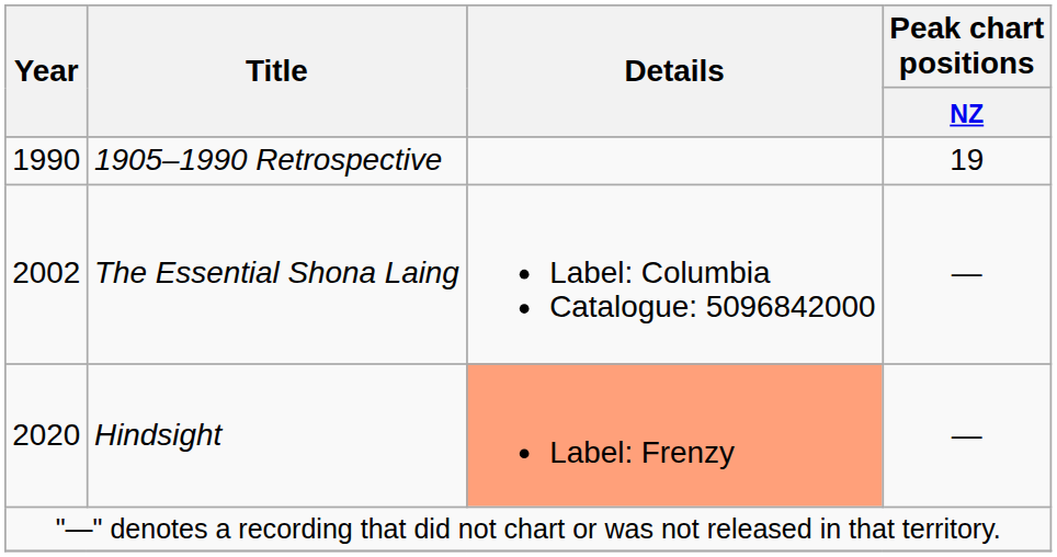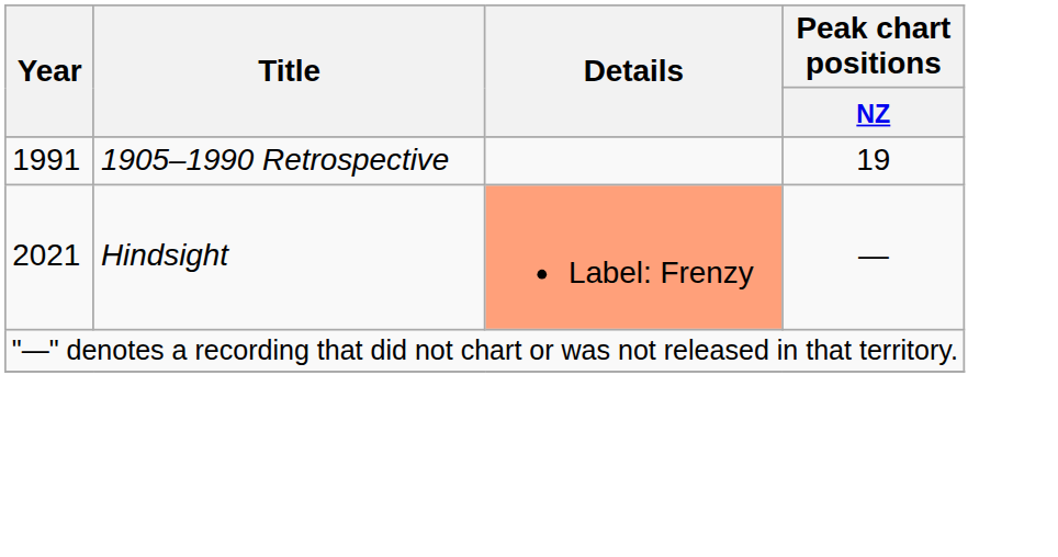1905–1990 Retrospective | Year: 1990 -> 1991
- row: 2002 | The Essential Shona Laing | Label: Columbia Catalogue: 5096842000 | —
Hindsight | Year: 2020 -> 2021
